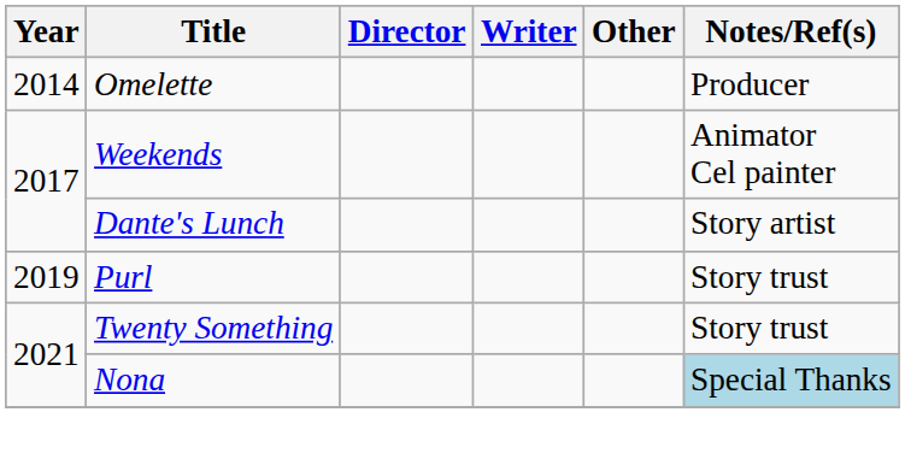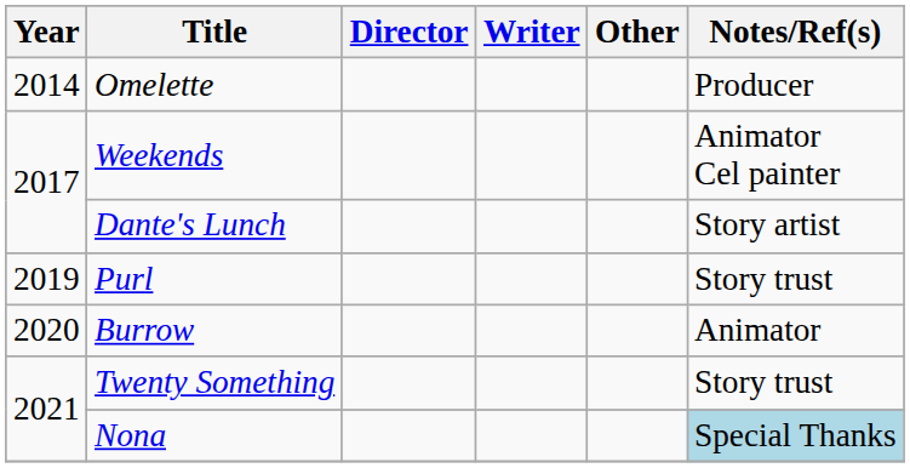+ row: 2020 | Burrow | Animator
